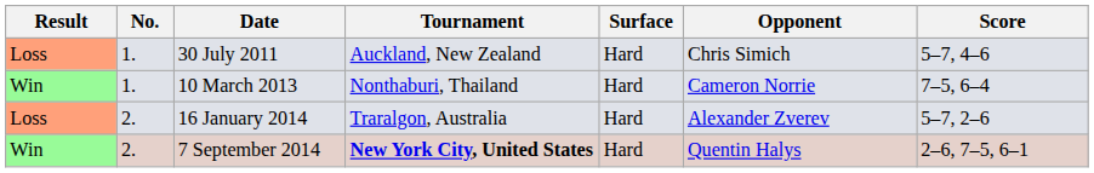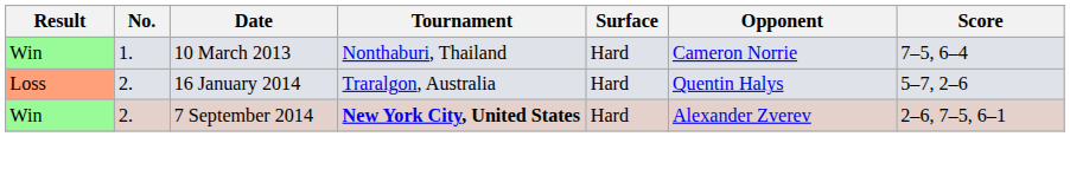- row: Loss | 1. | 30 July 2011 | Auckland, New Zealand | Hard | Chris Simich | 5–7, 4–6
16 January 2014 | Opponent: Alexander Zverev -> Quentin Halys
7 September 2014 | Opponent: Quentin Halys -> Alexander Zverev
